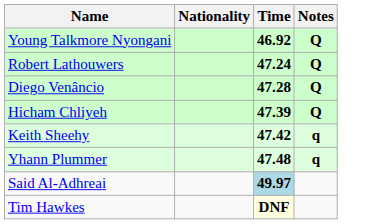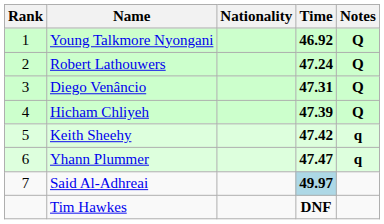+ column: Rank | 1 | 2 | 3 | 4 | 5 | 6 | 7
Diego Venâncio | Time: 47.28 -> 47.31
Yhann Plummer | Time: 47.48 -> 47.47
Tim Hawkes | Time: lightyellow background -> no background
